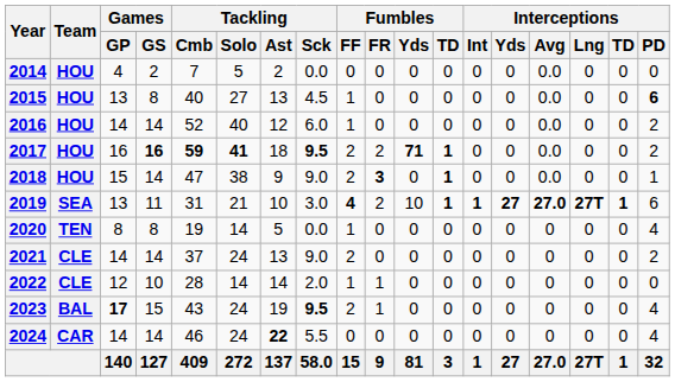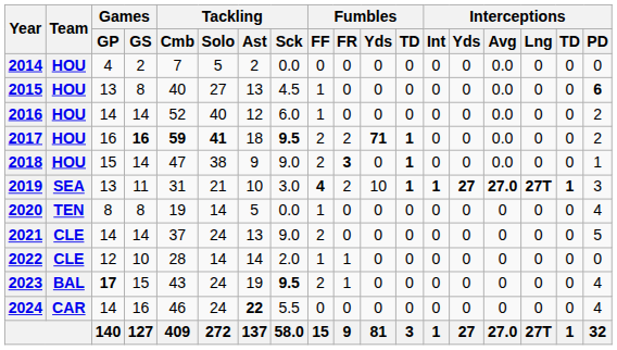2019 | Interceptions / PD: 6 -> 3
2021 | Interceptions / PD: 2 -> 5
2024 | Games / GS: 14 -> 16
